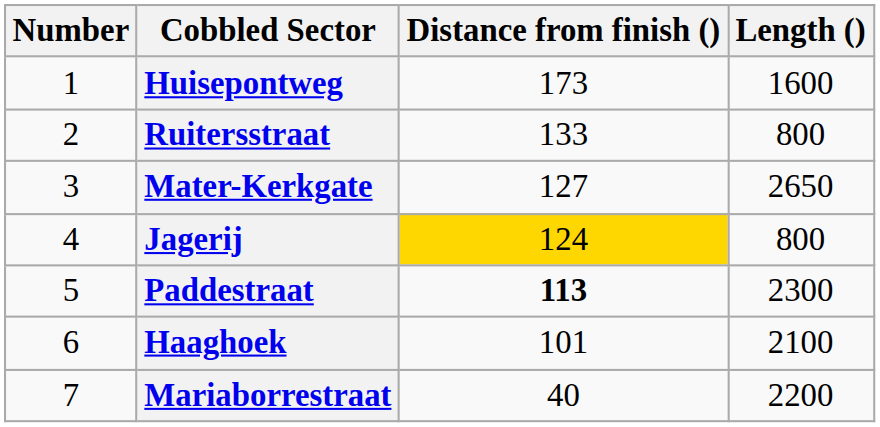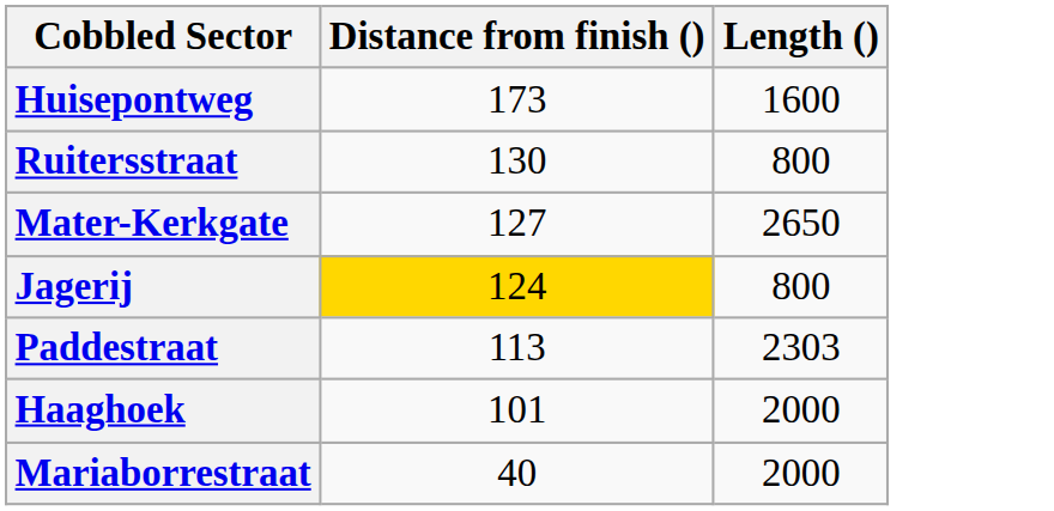- column: Number | 1 | 2 | 3 | 4 | 5 | 6 | 7
Ruitersstraat | Distance from finish (): 133 -> 130
Paddestraat | Distance from finish (): bold -> normal
Paddestraat | Length (): 2300 -> 2303
Haaghoek | Length (): 2100 -> 2000
Mariaborrestraat | Length (): 2200 -> 2000
